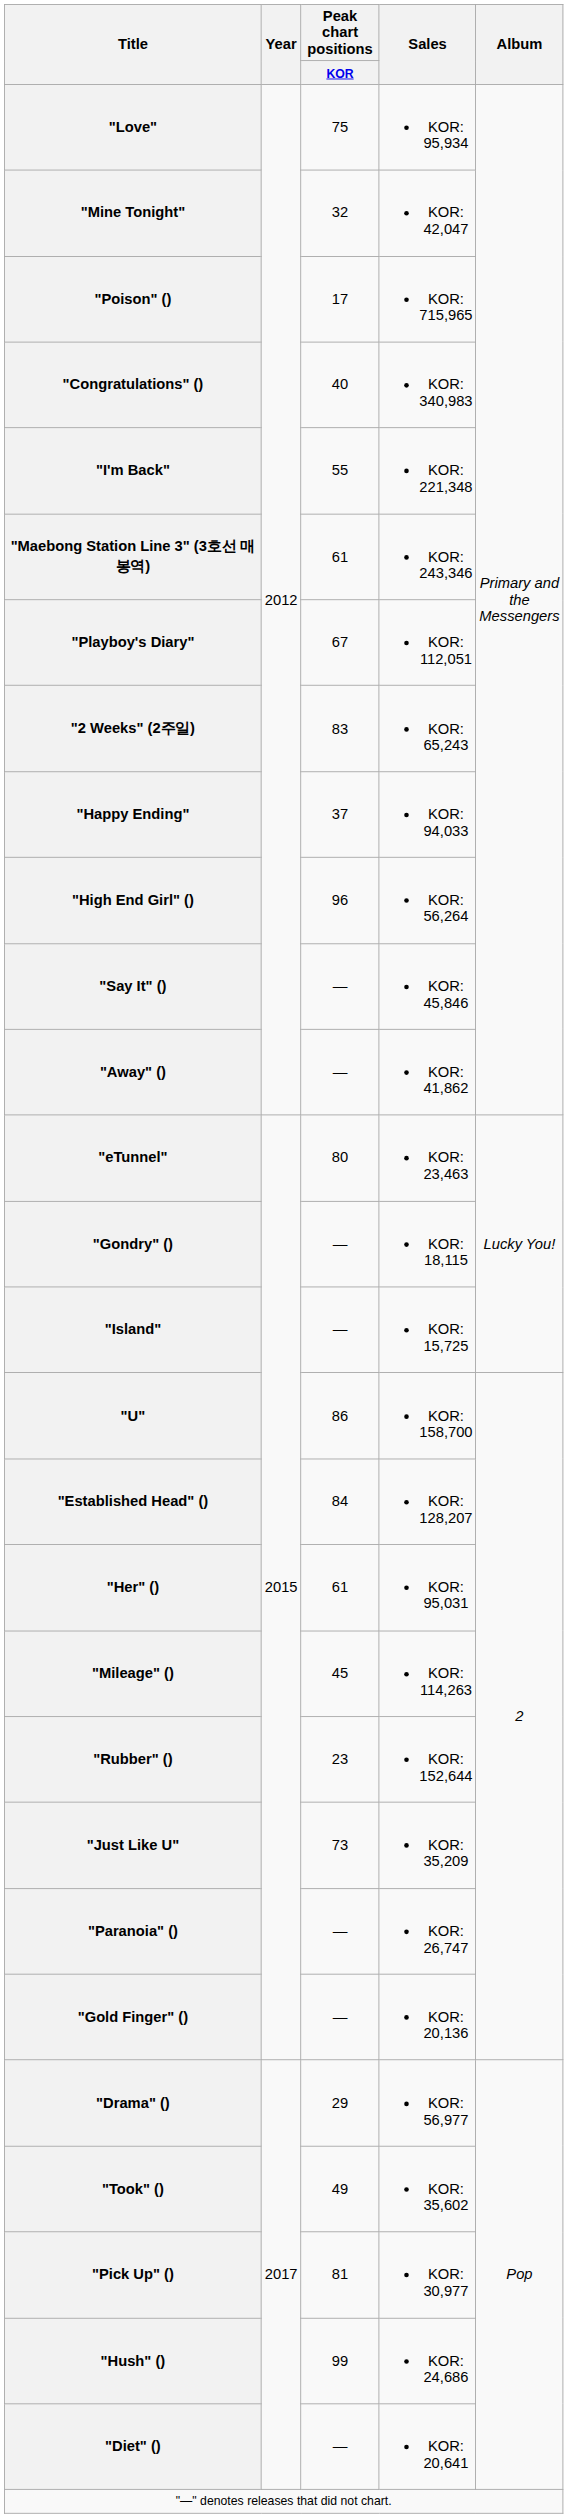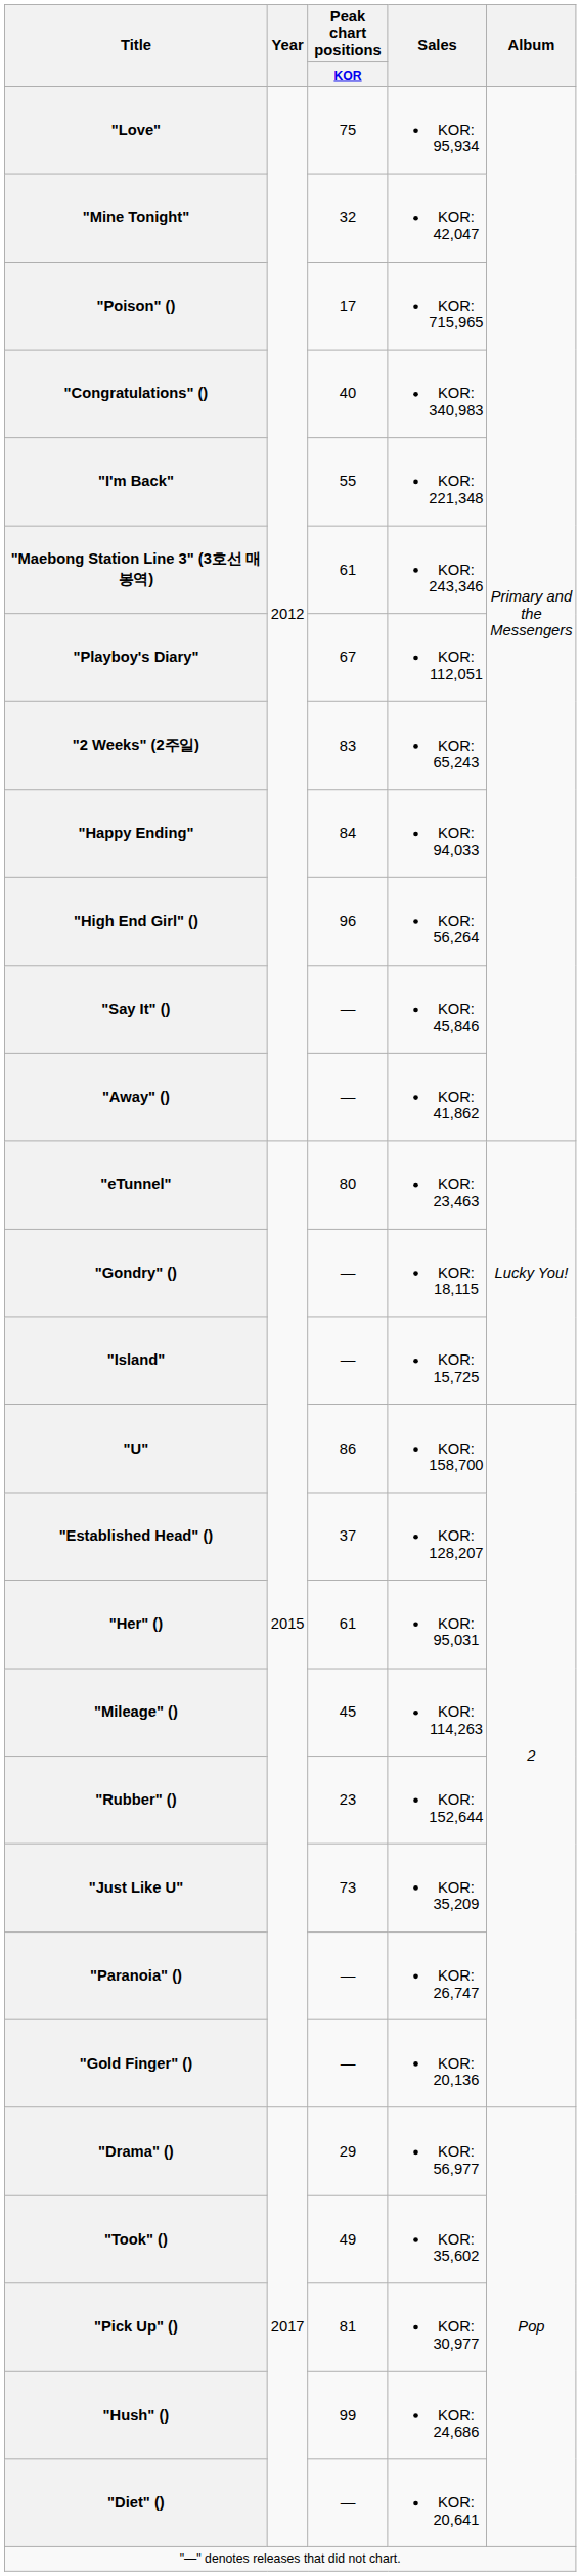"Happy Ending" | Peak chart positions / KOR: 37 -> 84
"Established Head" () | Peak chart positions / KOR: 84 -> 37
